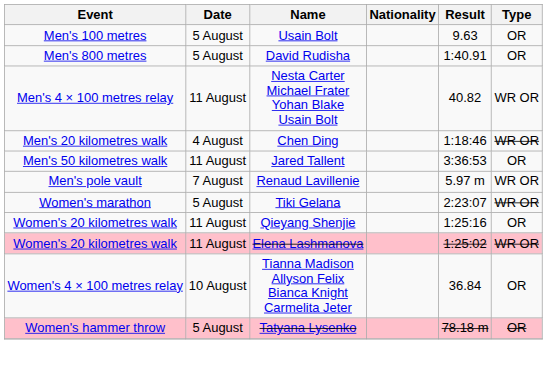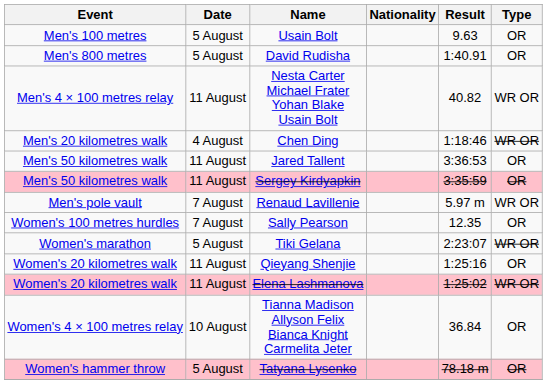+ row: Men's 50 kilometres walk | 11 August | Sergey Kirdyapkin | 3:35:59 | OR
+ row: Women's 100 metres hurdles | 7 August | Sally Pearson | 12.35 | OR
